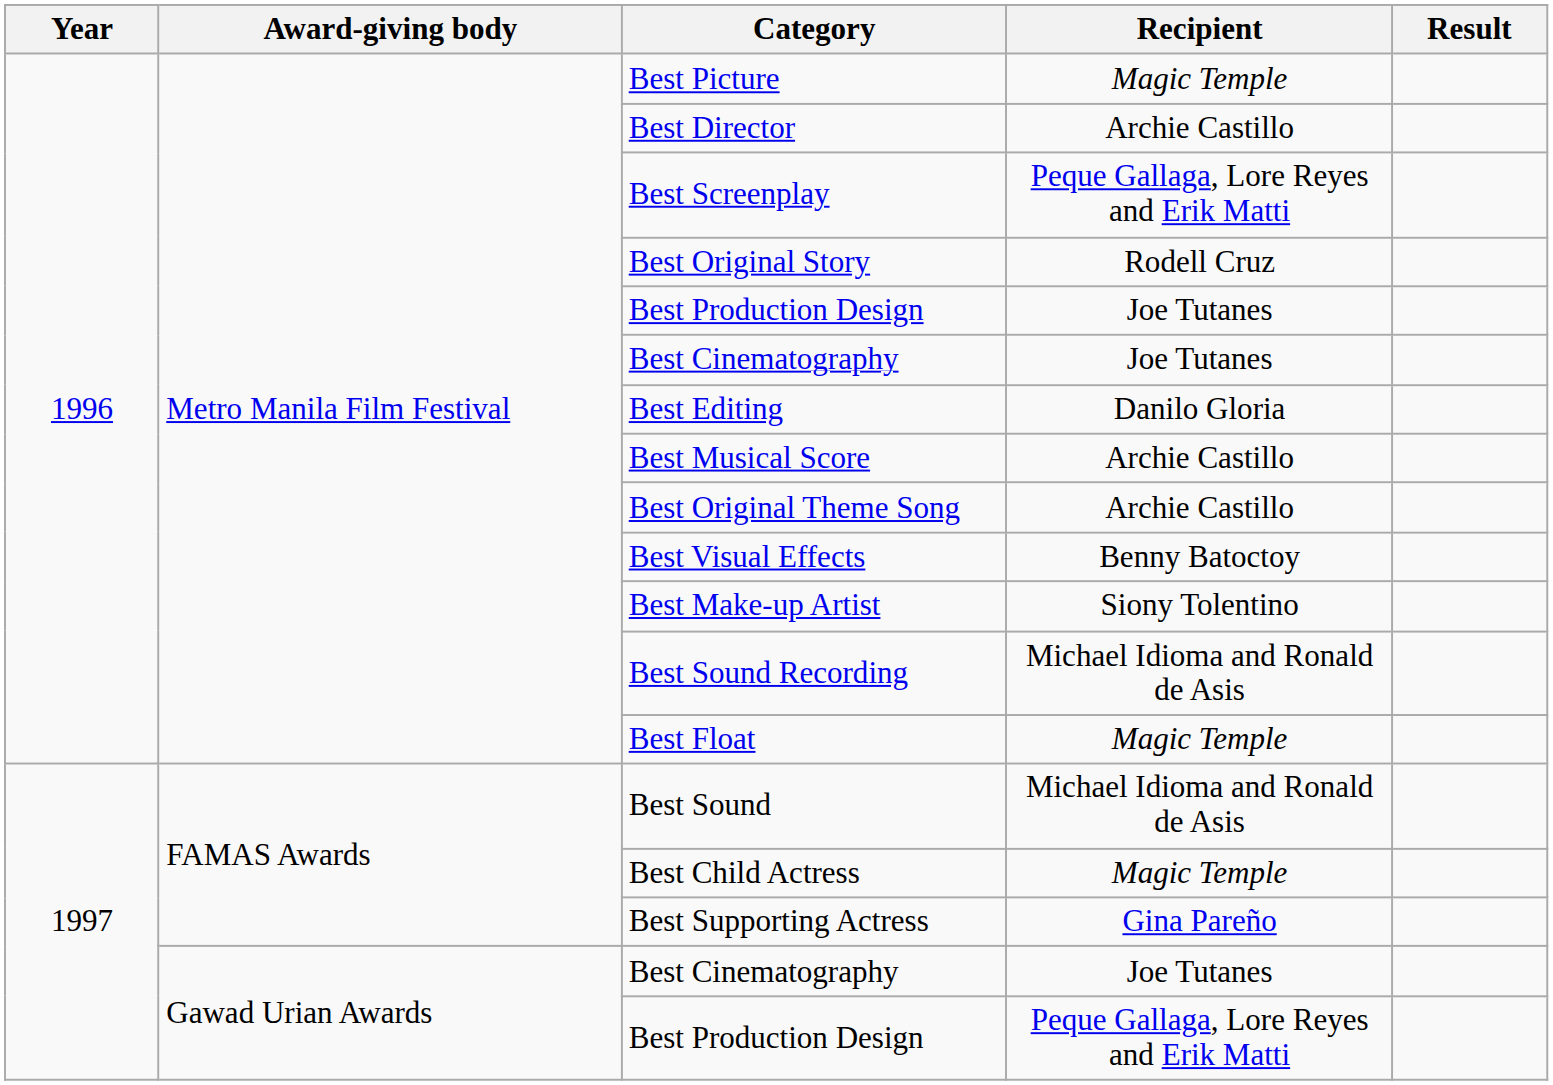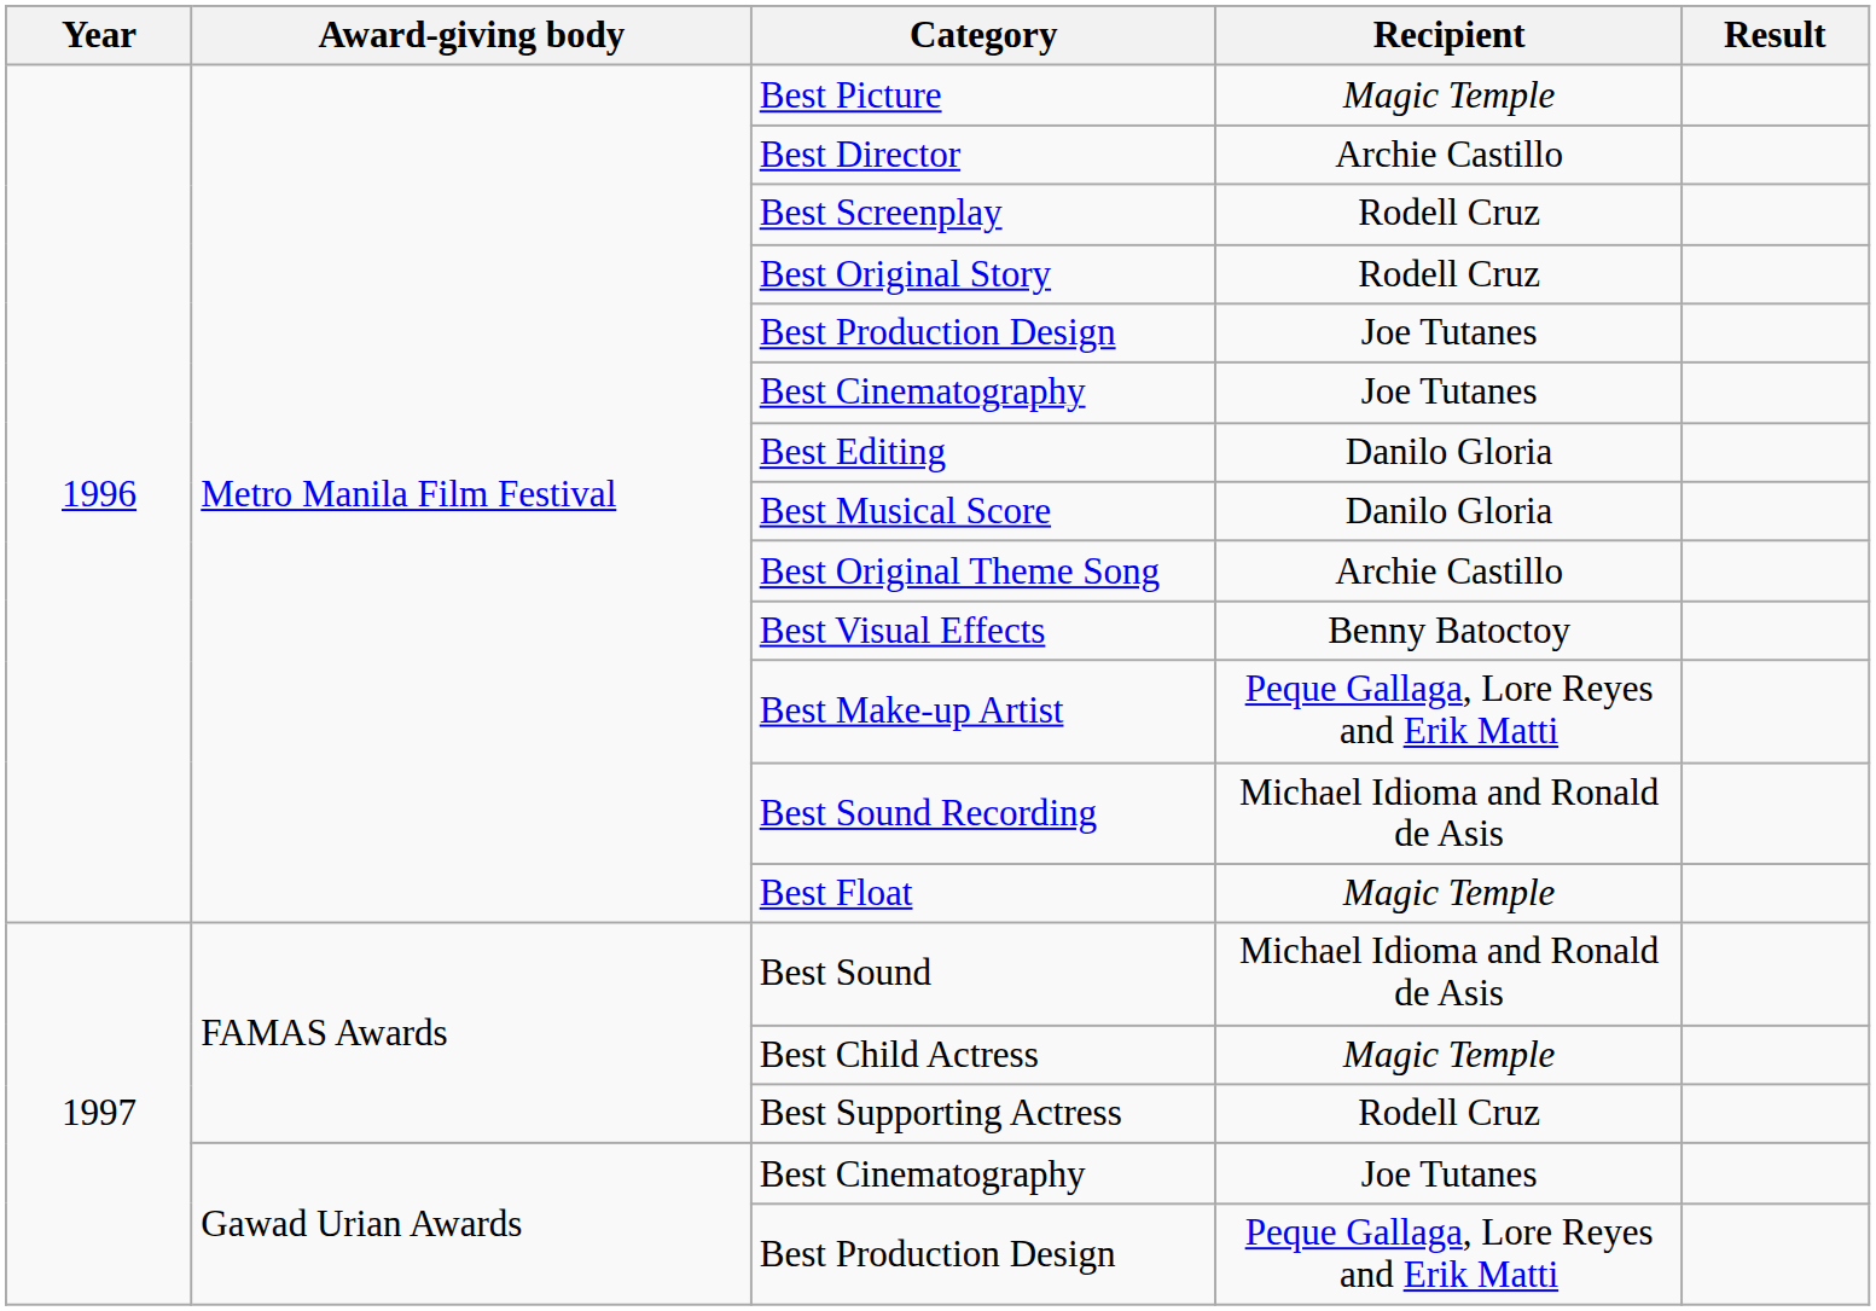Best Screenplay | Recipient: Peque Gallaga, Lore Reyes and Erik Matti -> Rodell Cruz
Best Musical Score | Recipient: Archie Castillo -> Danilo Gloria
Best Make-up Artist | Recipient: Siony Tolentino -> Peque Gallaga, Lore Reyes and Erik Matti
Best Supporting Actress | Recipient: Gina Pareño -> Rodell Cruz
